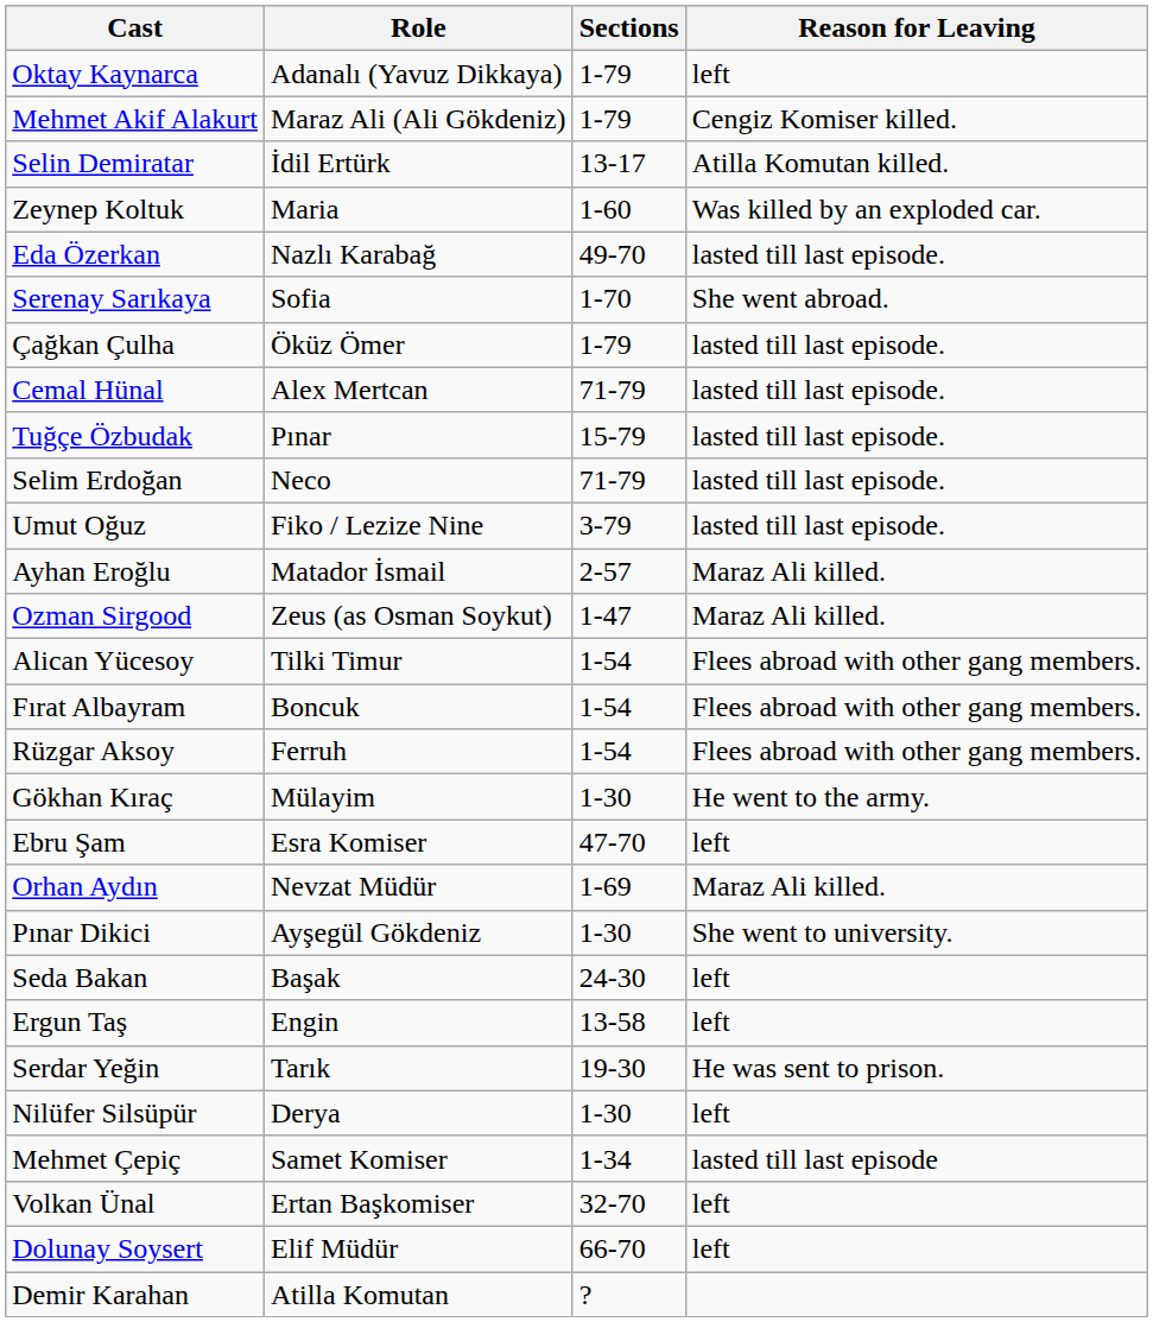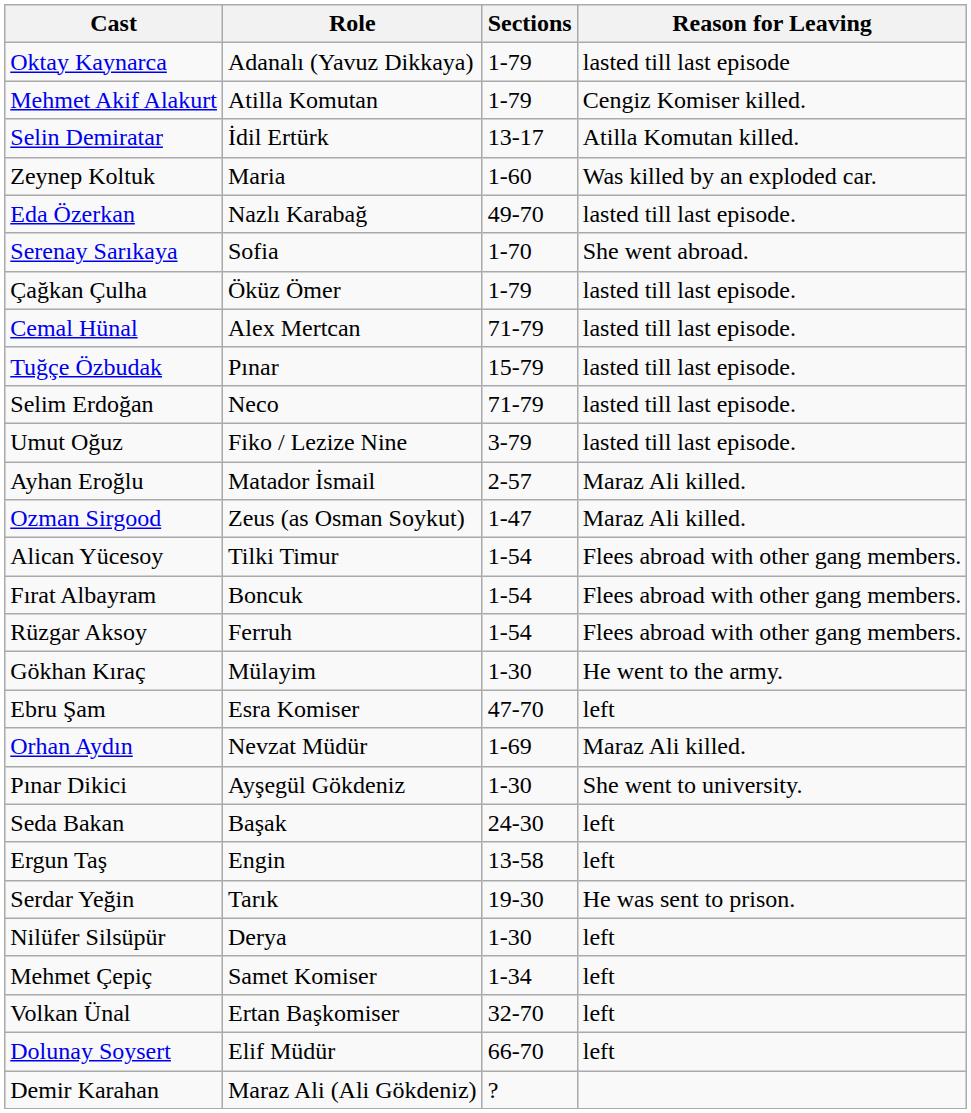Oktay Kaynarca | Reason for Leaving: left -> lasted till last episode
Mehmet Akif Alakurt | Role: Maraz Ali (Ali Gökdeniz) -> Atilla Komutan
Mehmet Çepiç | Reason for Leaving: lasted till last episode -> left
Demir Karahan | Role: Atilla Komutan -> Maraz Ali (Ali Gökdeniz)
